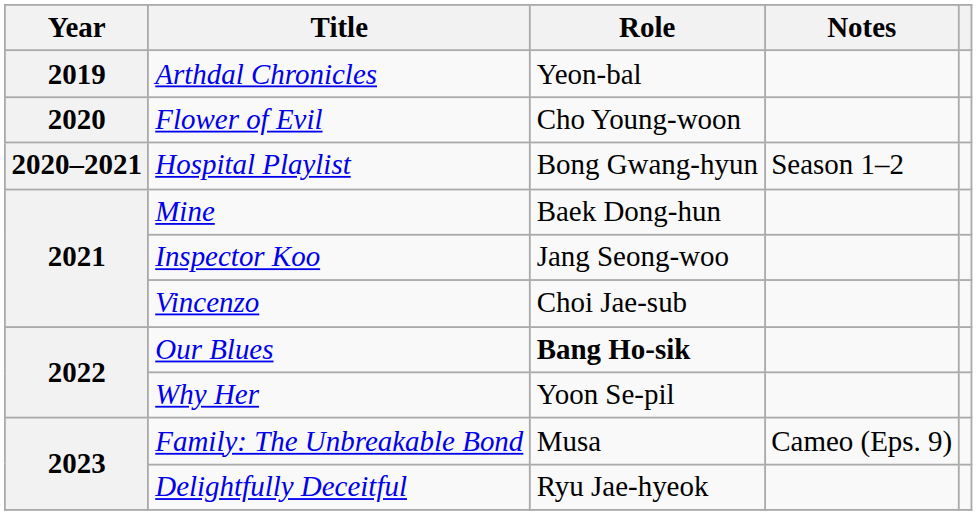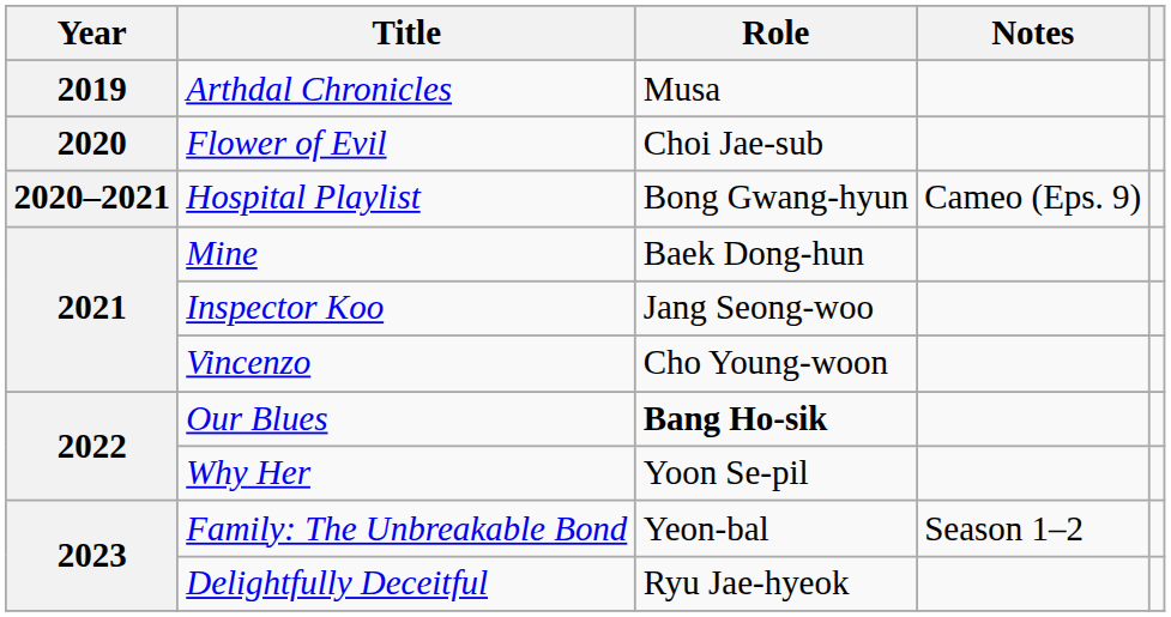Arthdal Chronicles | Role: Yeon-bal -> Musa
Flower of Evil | Role: Cho Young-woon -> Choi Jae-sub
Hospital Playlist | Notes: Season 1–2 -> Cameo (Eps. 9)
Vincenzo | Role: Choi Jae-sub -> Cho Young-woon
Family: The Unbreakable Bond | Role: Musa -> Yeon-bal
Family: The Unbreakable Bond | Notes: Cameo (Eps. 9) -> Season 1–2
